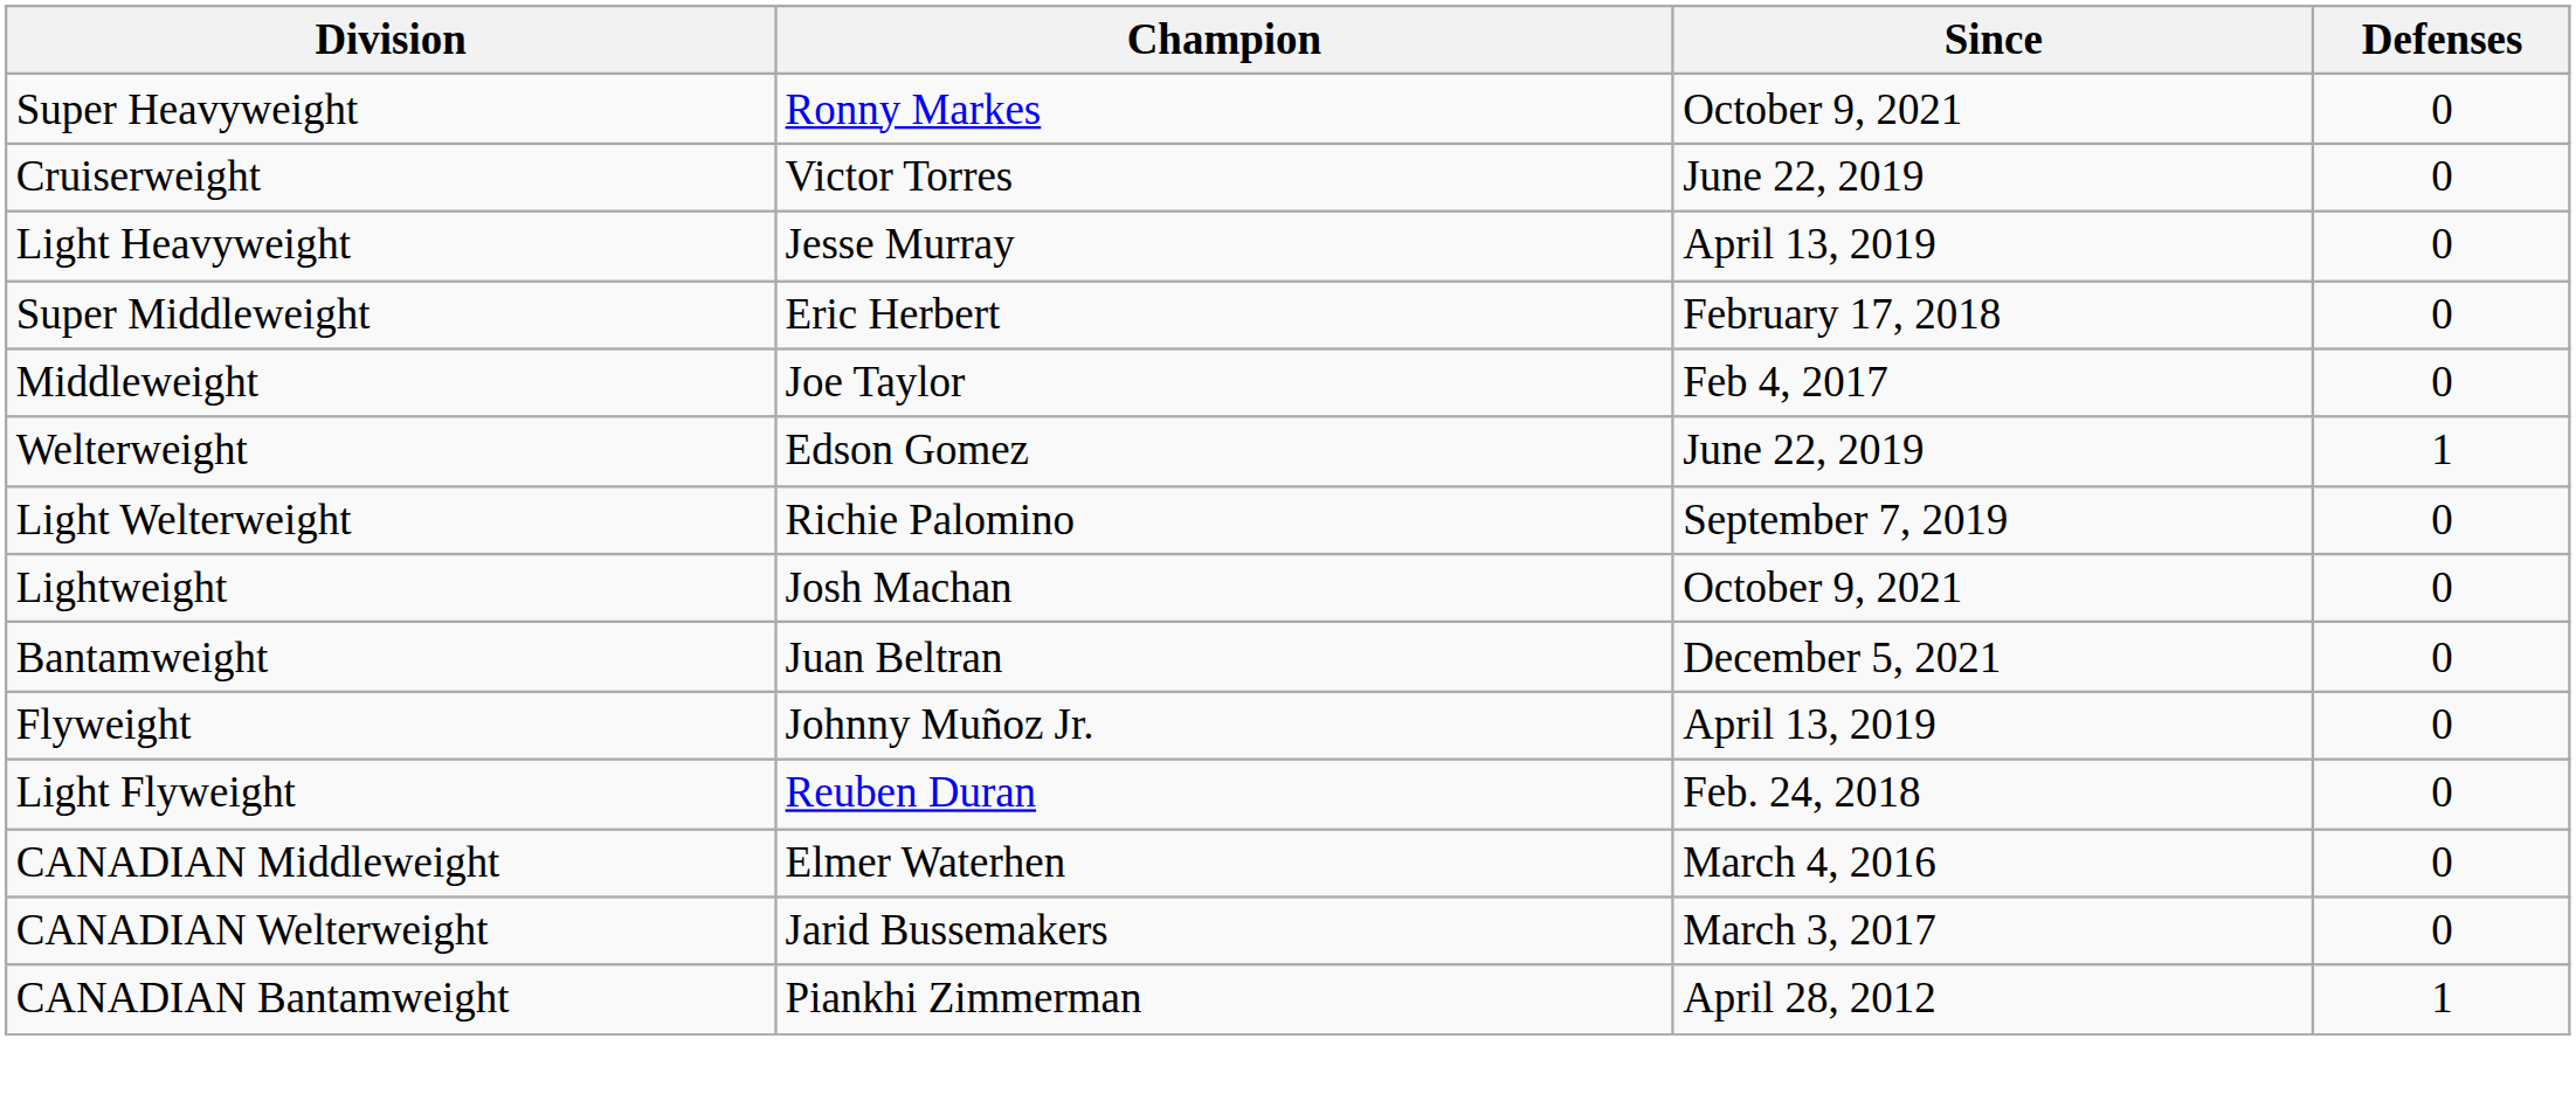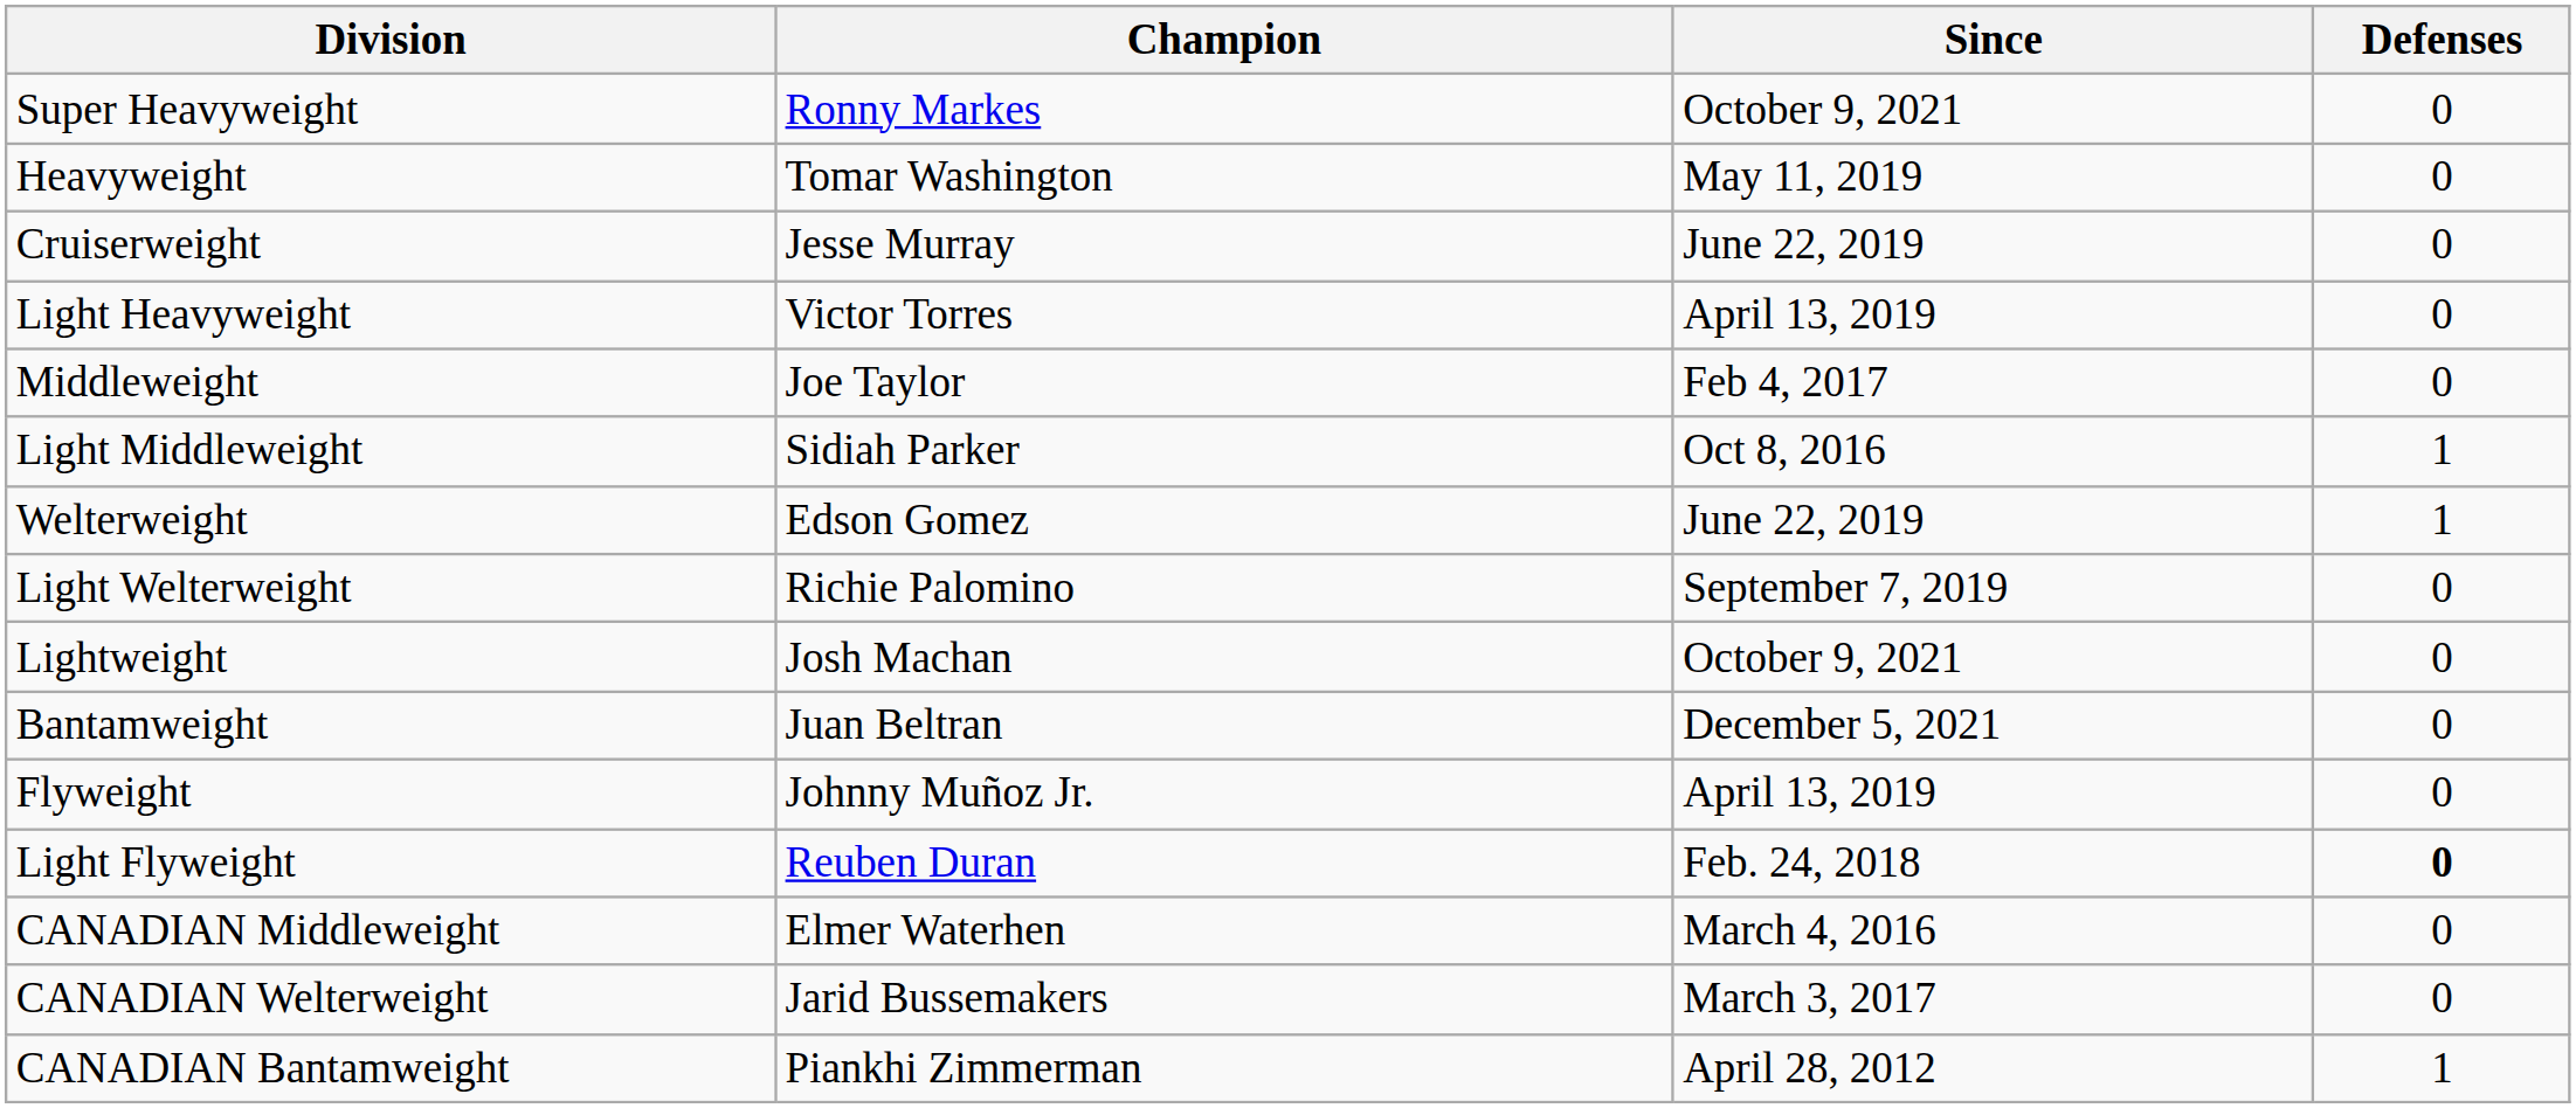+ row: Heavyweight | Tomar Washington | May 11, 2019 | 0
Cruiserweight | Champion: Victor Torres -> Jesse Murray
Light Heavyweight | Champion: Jesse Murray -> Victor Torres
- row: Super Middleweight | Eric Herbert | February 17, 2018 | 0
+ row: Light Middleweight | Sidiah Parker | Oct 8, 2016 | 1
Light Flyweight | Defenses: normal -> bold
